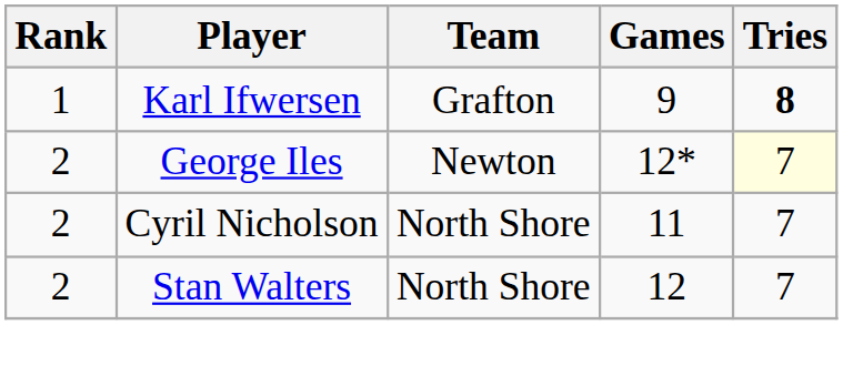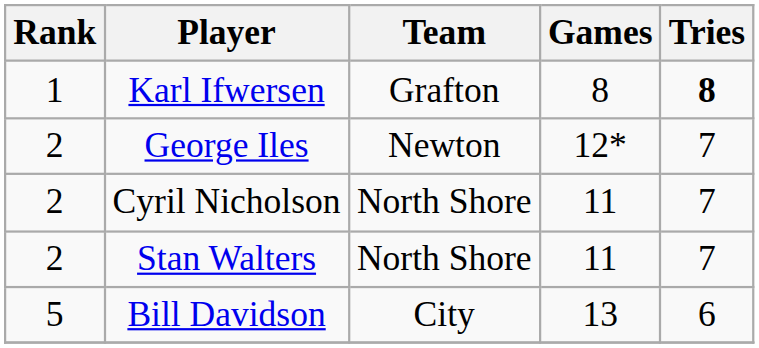Karl Ifwersen | Games: 9 -> 8
George Iles | Tries: lightyellow background -> no background
Stan Walters | Games: 12 -> 11
+ row: 5 | Bill Davidson | City | 13 | 6
